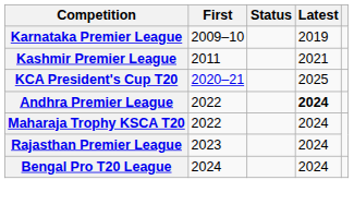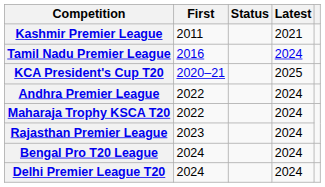- row: Karnataka Premier League | 2009–10 | 2019
+ row: Tamil Nadu Premier League | 2016 | 2024
Andhra Premier League | Latest: bold -> normal
+ row: Delhi Premier League T20 | 2024 | 2024
